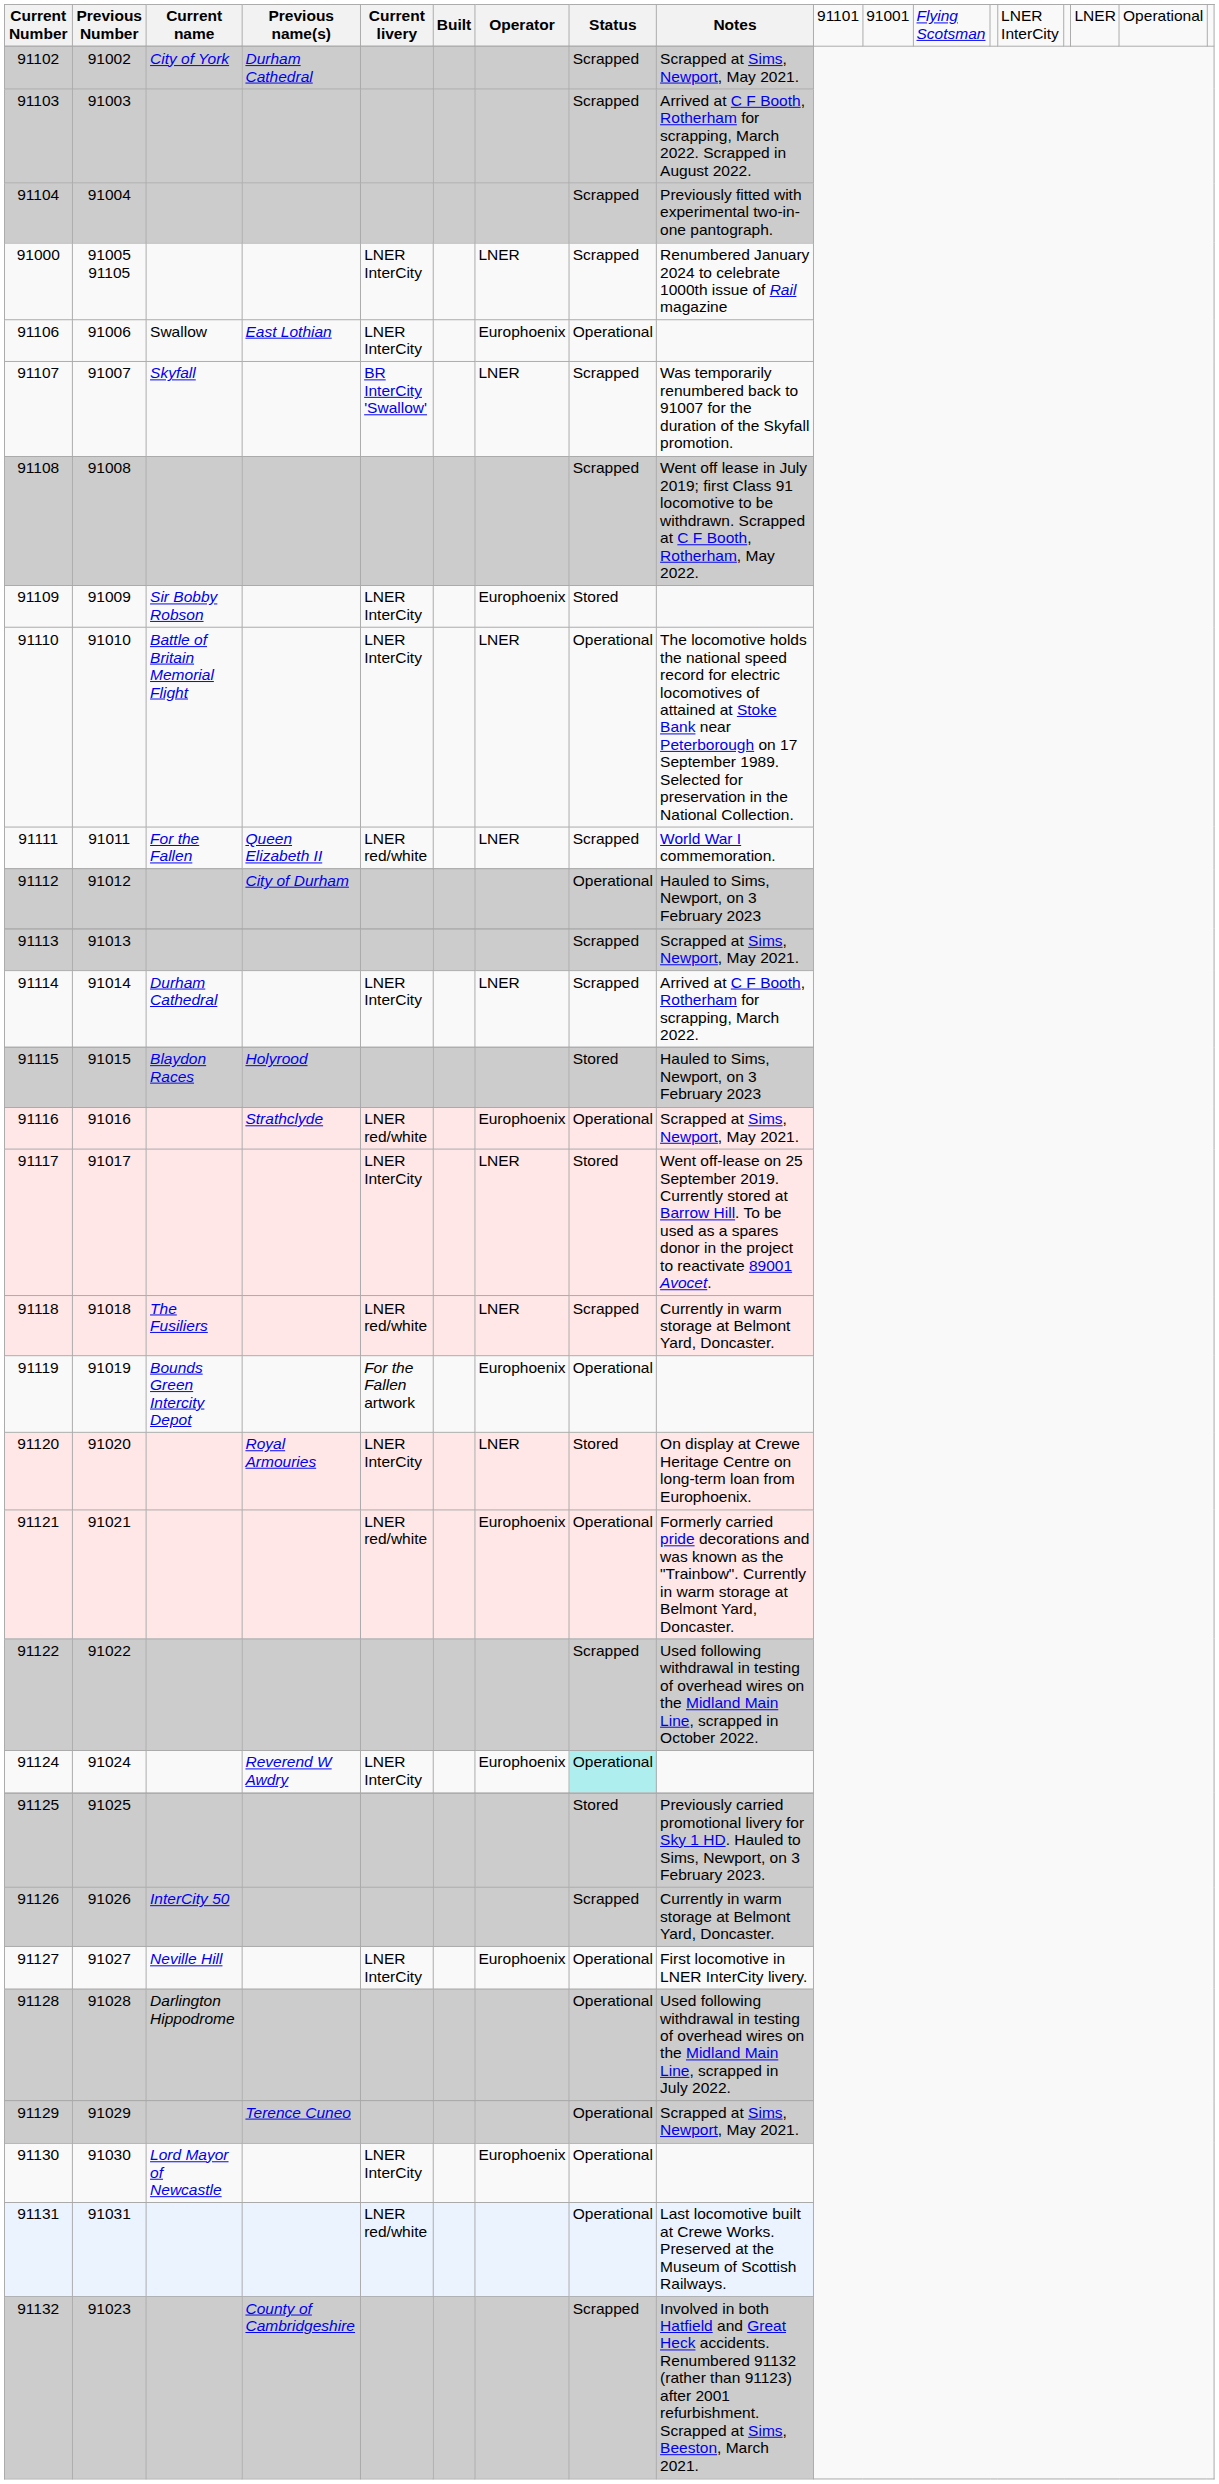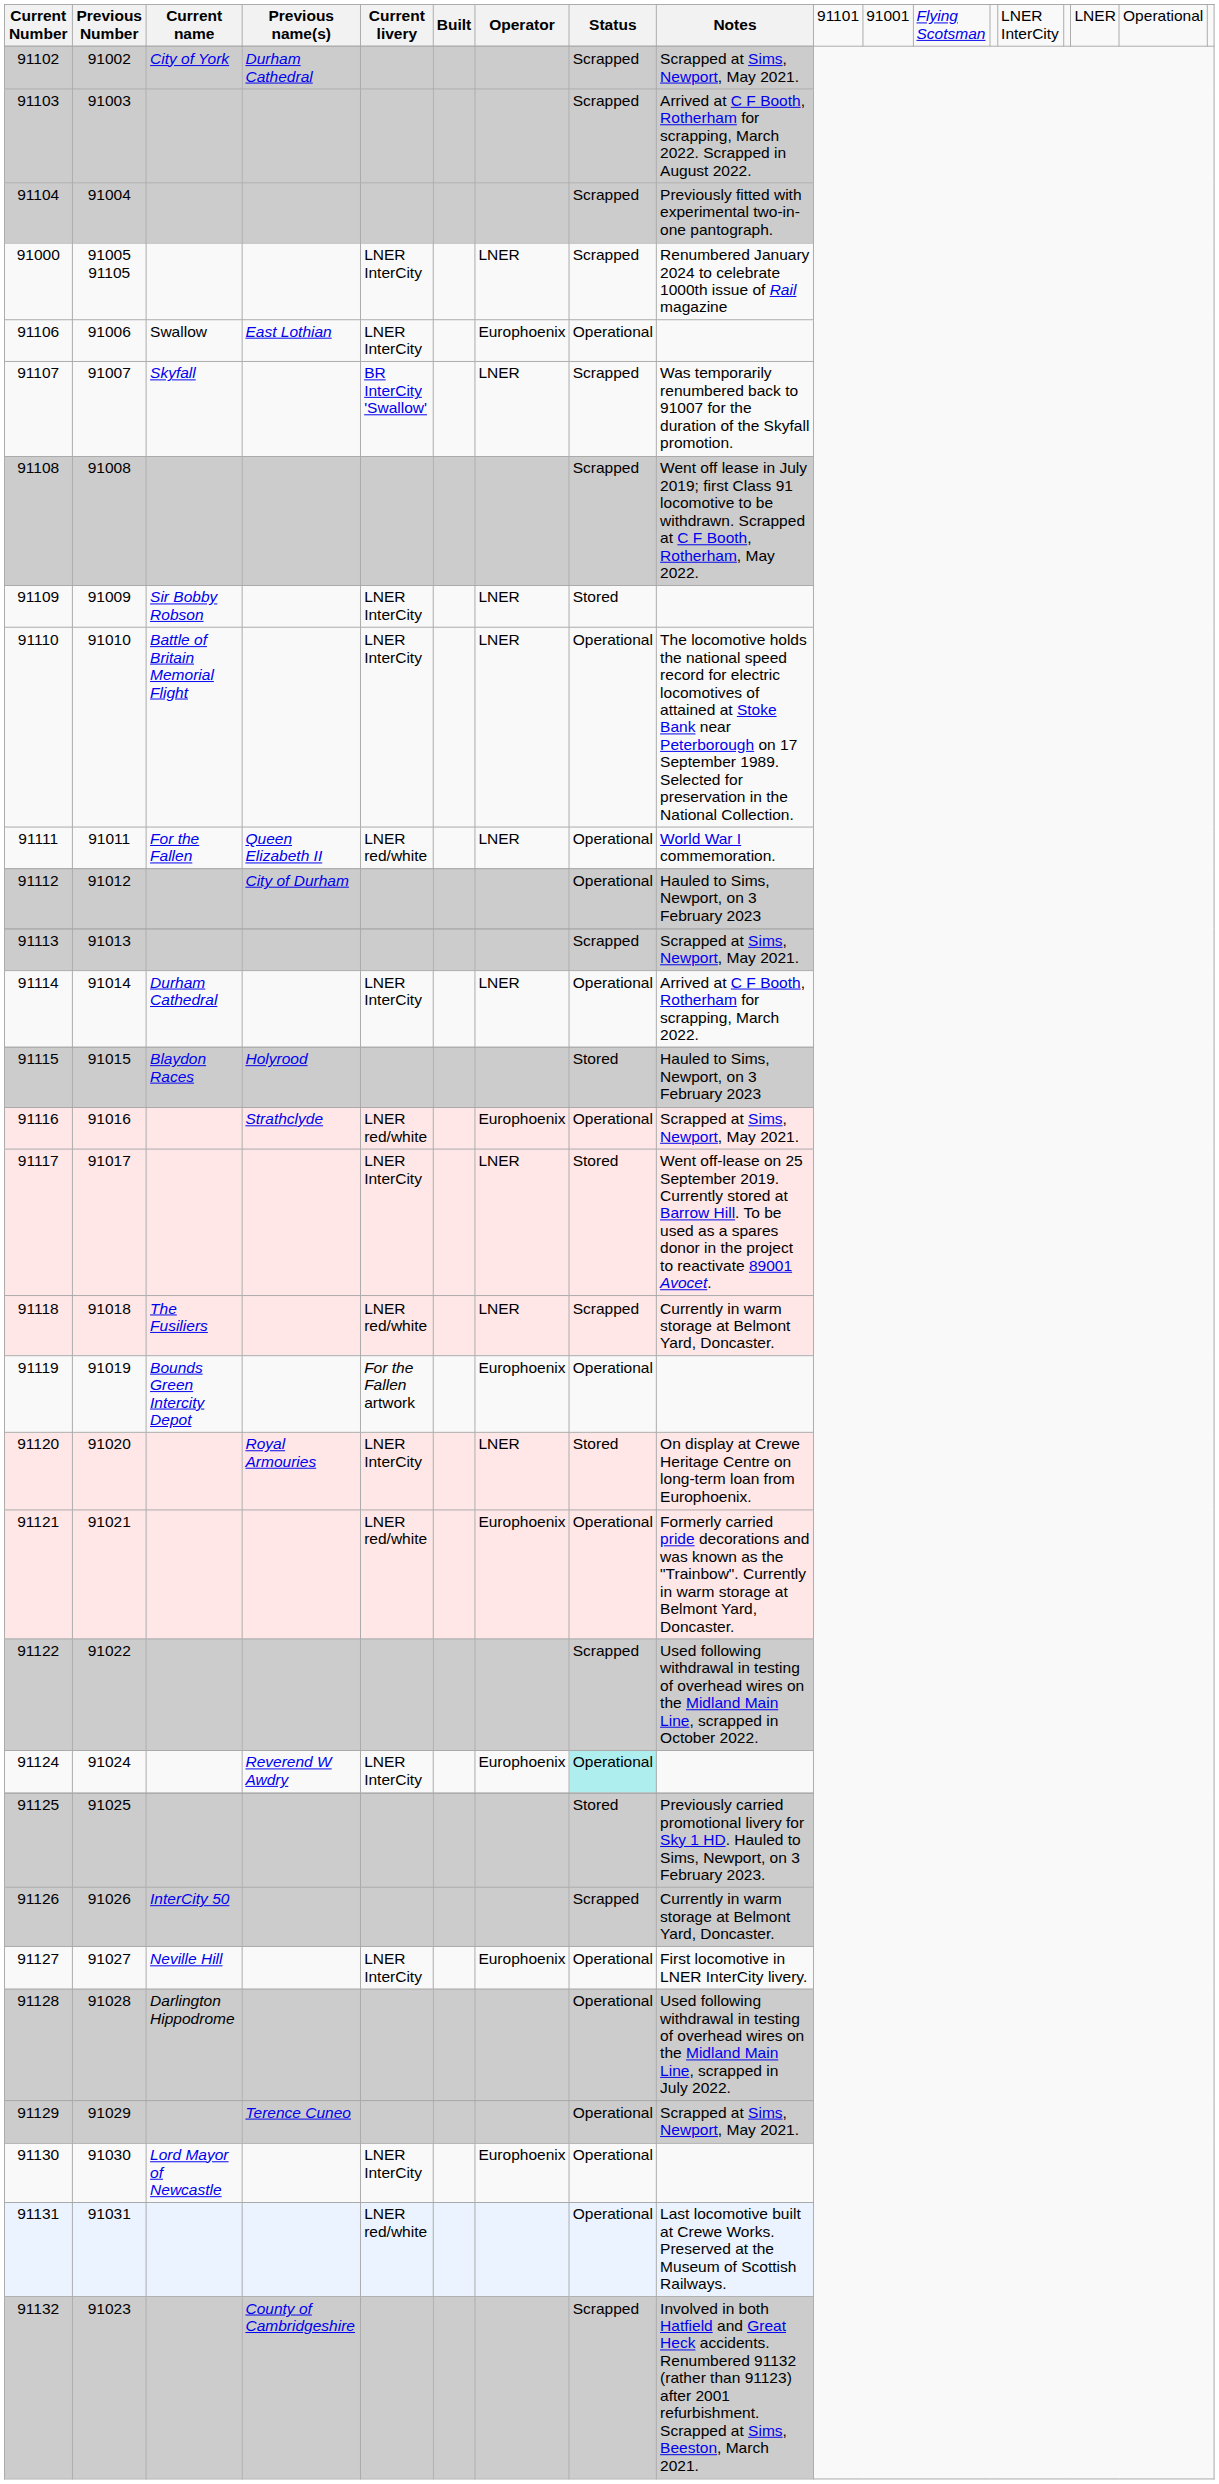91109 | Operator: Europhoenix -> LNER
91111 | Status: Scrapped -> Operational
91114 | Status: Scrapped -> Operational
